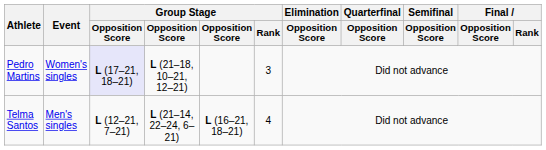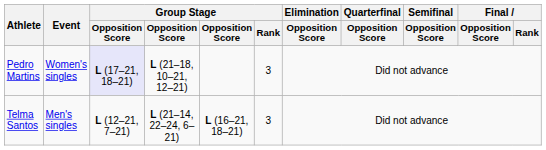Telma Santos | Group Stage / Rank: 4 -> 3
